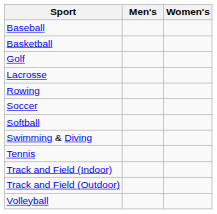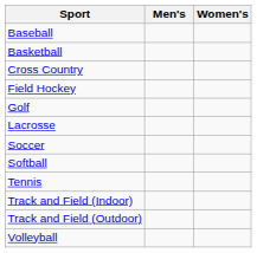+ row: Cross Country
+ row: Field Hockey
- row: Rowing
- row: Swimming & Diving
